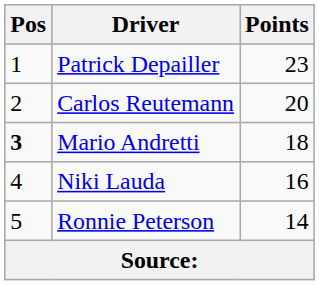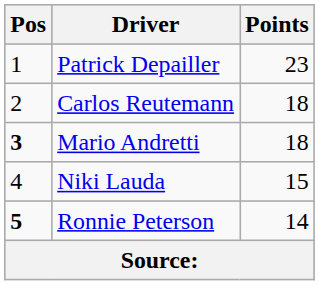Carlos Reutemann | Points: 20 -> 18
Niki Lauda | Points: 16 -> 15
Ronnie Peterson | Pos: normal -> bold
